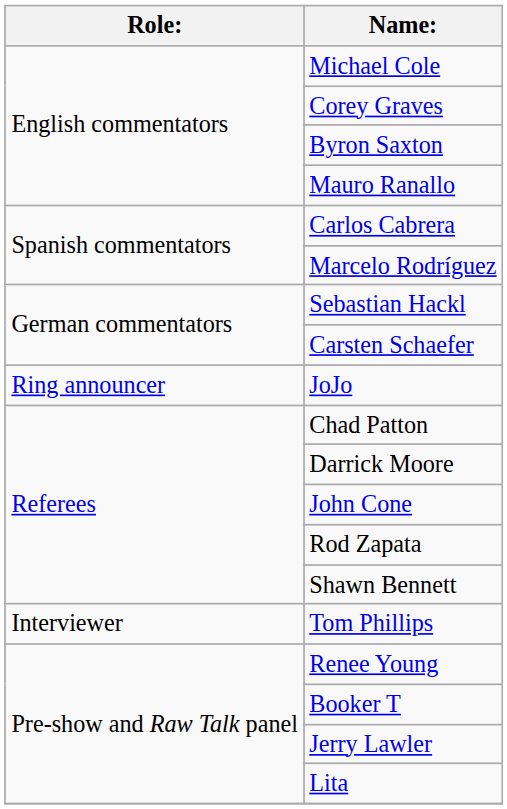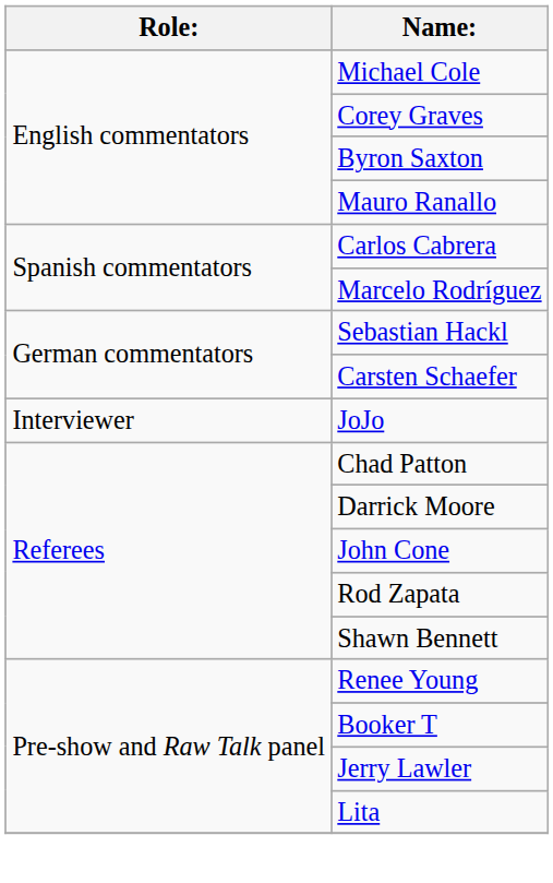JoJo | Role:: Ring announcer -> Interviewer
- row: Interviewer | Tom Phillips
